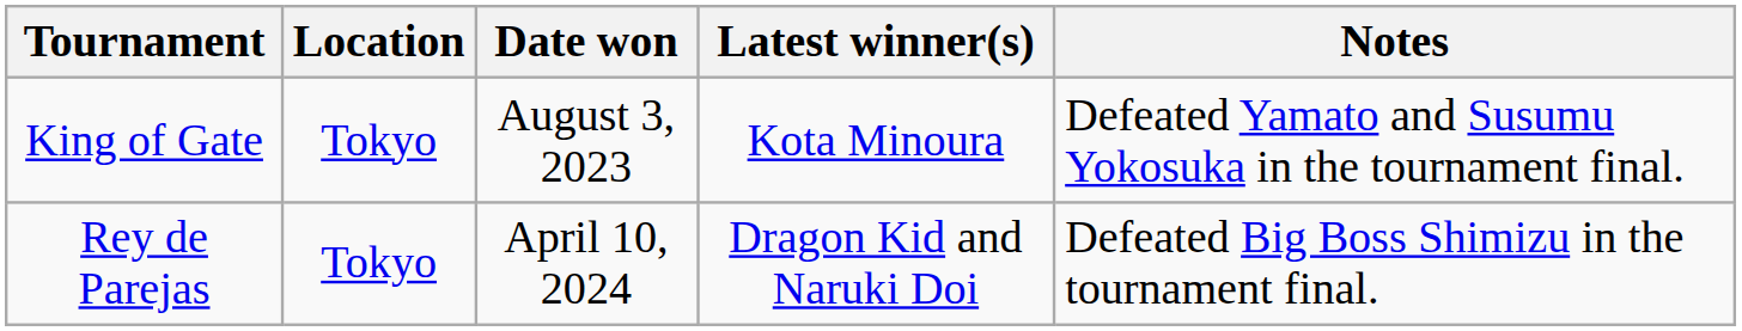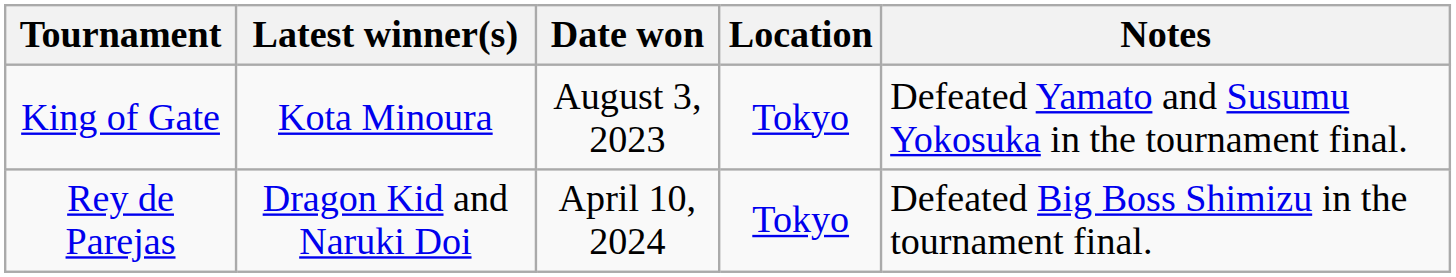columns swapped: Latest winner(s) <-> Location
